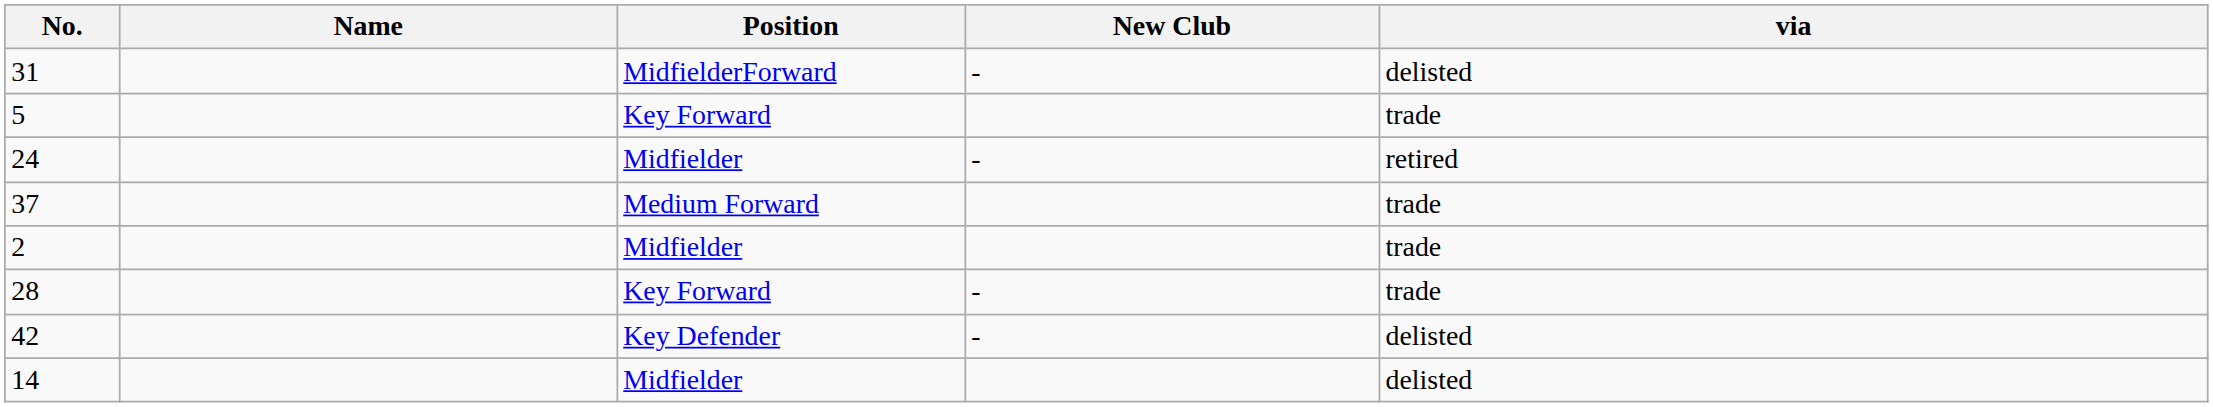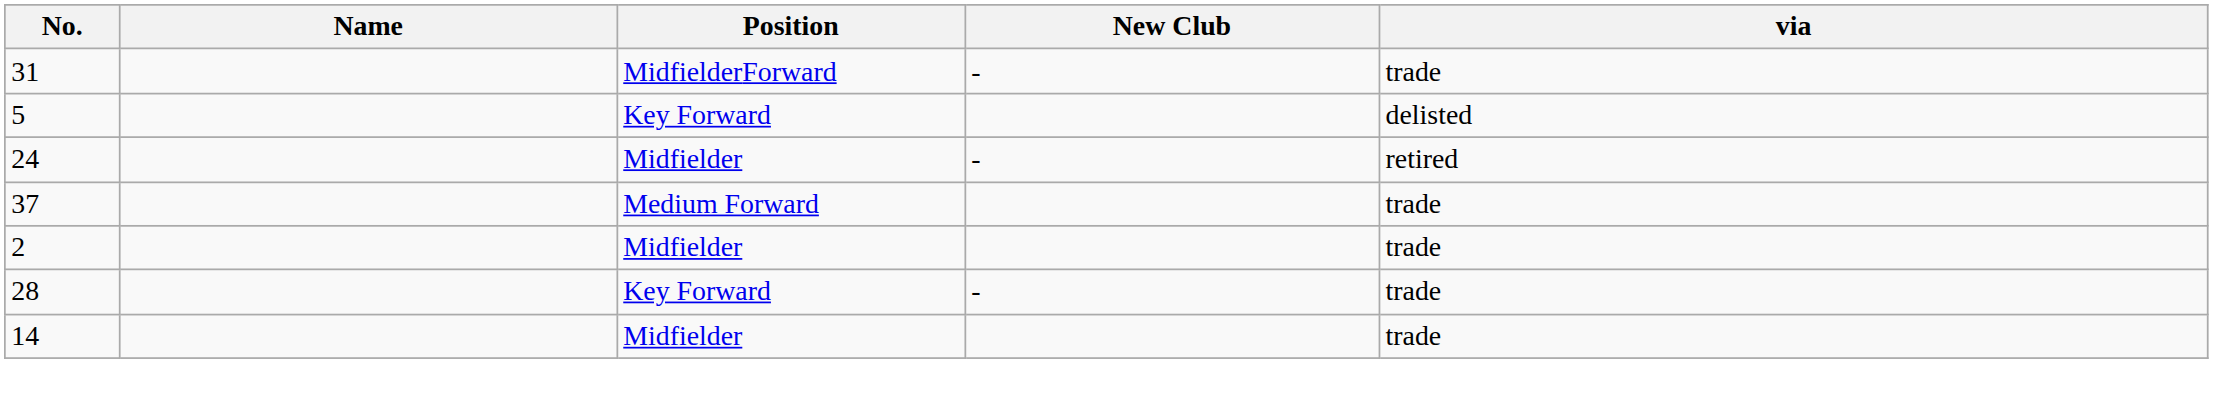31 | via: delisted -> trade
5 | via: trade -> delisted
- row: 42 | Key Defender | - | delisted
14 | via: delisted -> trade
